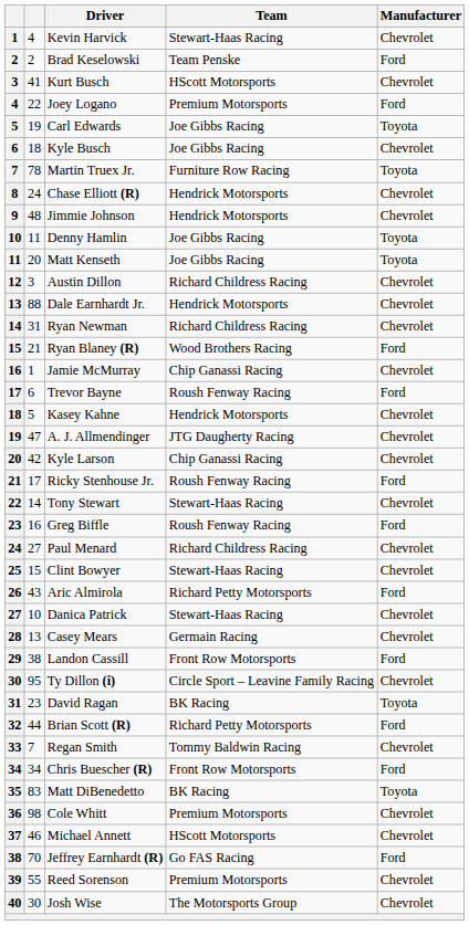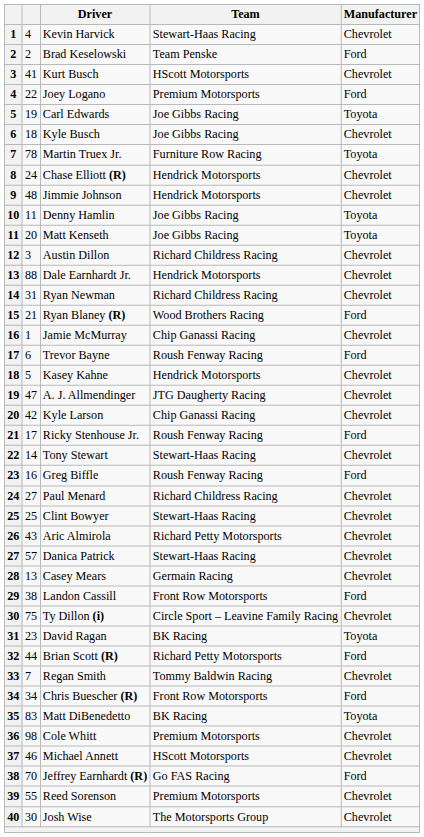Clint Bowyer | column 2: 15 -> 25
Aric Almirola | Manufacturer: Ford -> Chevrolet
Danica Patrick | column 2: 10 -> 57
Ty Dillon (i) | column 2: 95 -> 75
